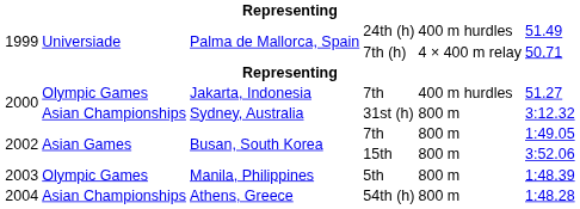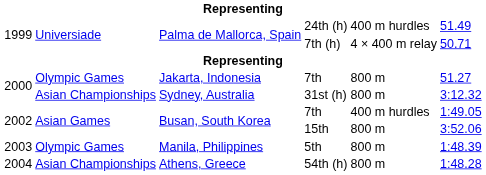Jakarta, Indonesia / 7th | column 5: 400 m hurdles -> 800 m
Busan, South Korea / 7th | column 5: 800 m -> 400 m hurdles
